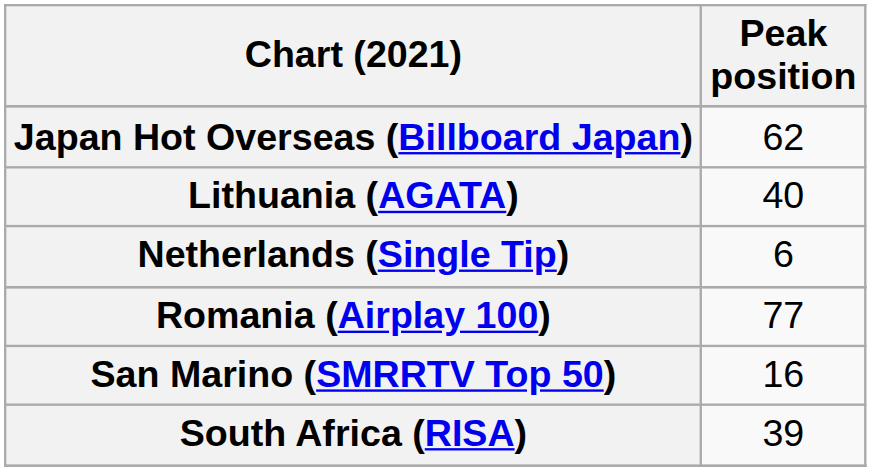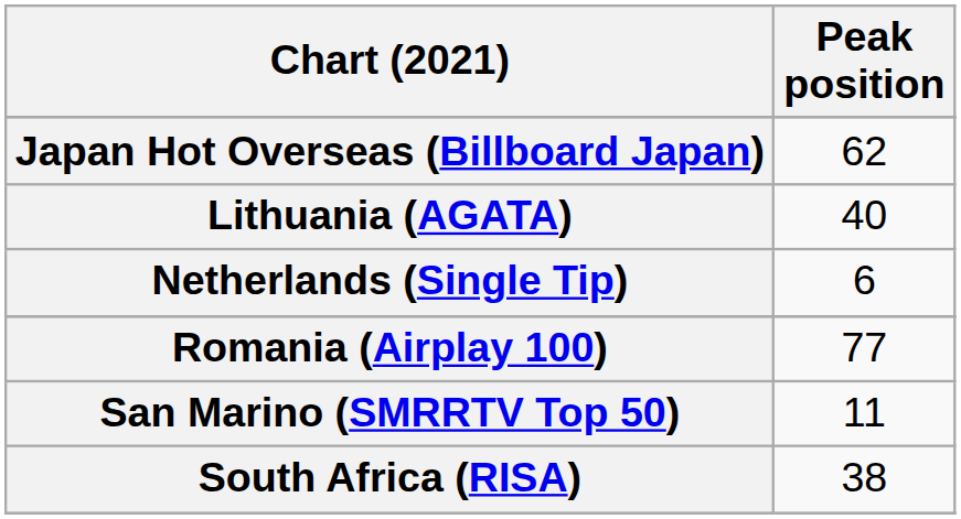San Marino (SMRRTV Top 50) | Peak position: 16 -> 11
South Africa (RISA) | Peak position: 39 -> 38
